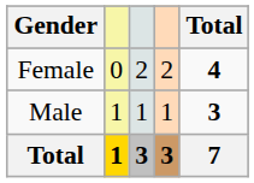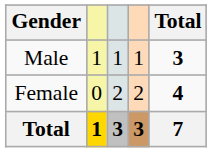rows swapped: Male <-> Female
